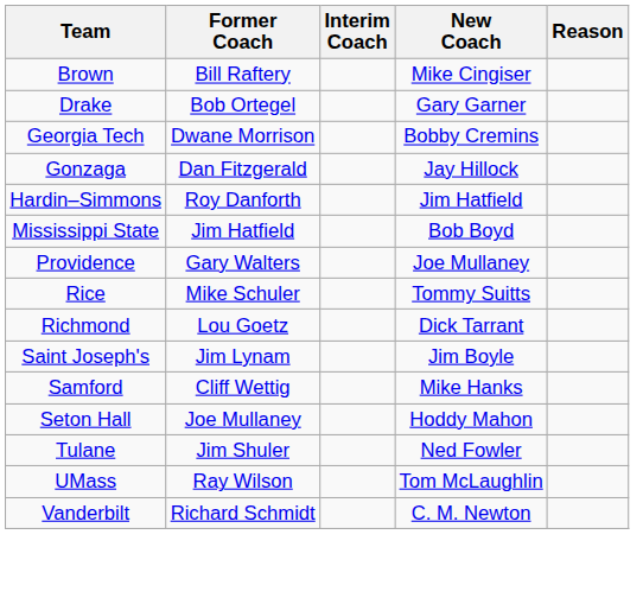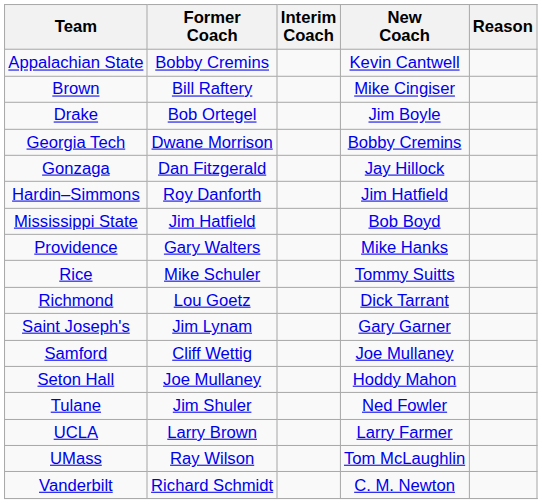+ row: Appalachian State | Bobby Cremins | Kevin Cantwell
Drake | New Coach: Gary Garner -> Jim Boyle
Providence | New Coach: Joe Mullaney -> Mike Hanks
Saint Joseph's | New Coach: Jim Boyle -> Gary Garner
Samford | New Coach: Mike Hanks -> Joe Mullaney
+ row: UCLA | Larry Brown | Larry Farmer
